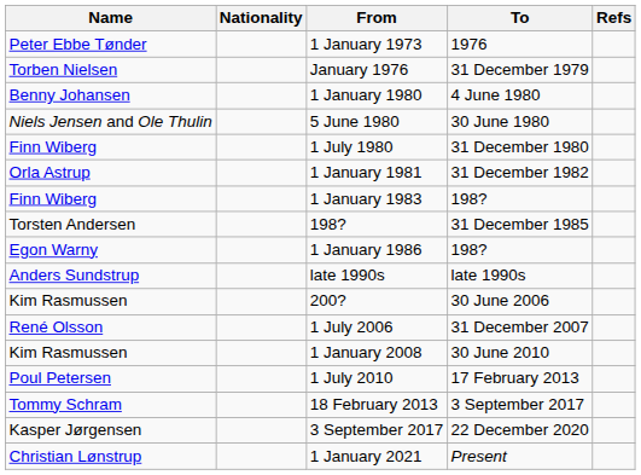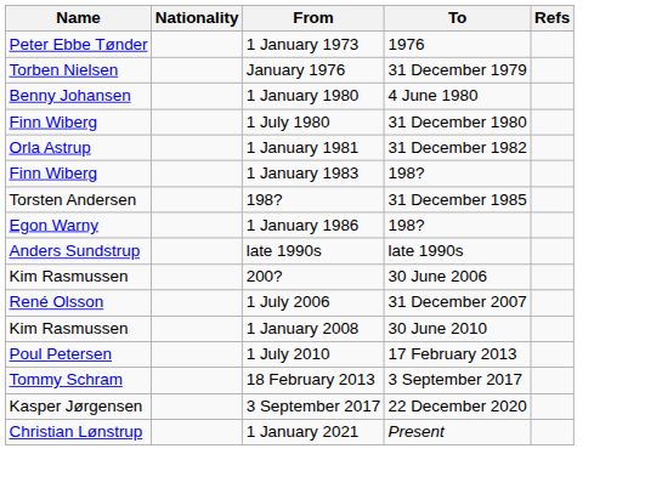- row: Niels Jensen and Ole Thulin | 5 June 1980 | 30 June 1980
